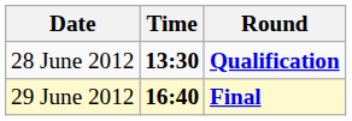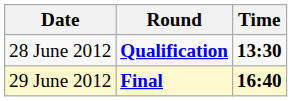columns swapped: Time <-> Round
